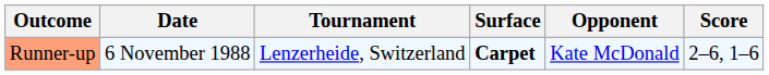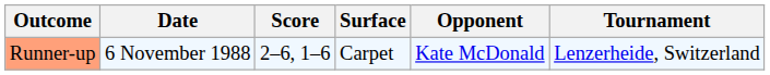columns swapped: Tournament <-> Score
Runner-up | Surface: bold -> normal
